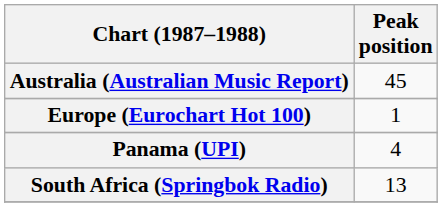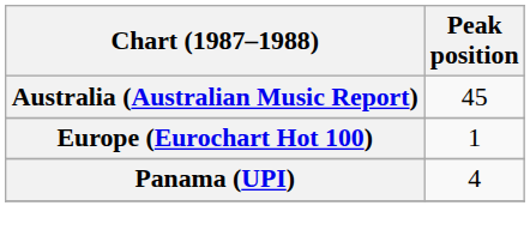- row: South Africa (Springbok Radio) | 13
